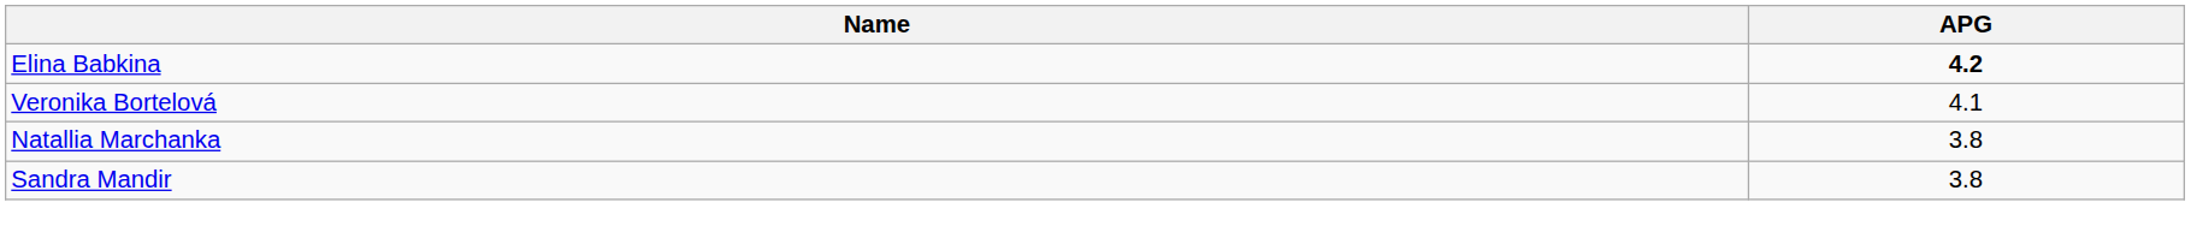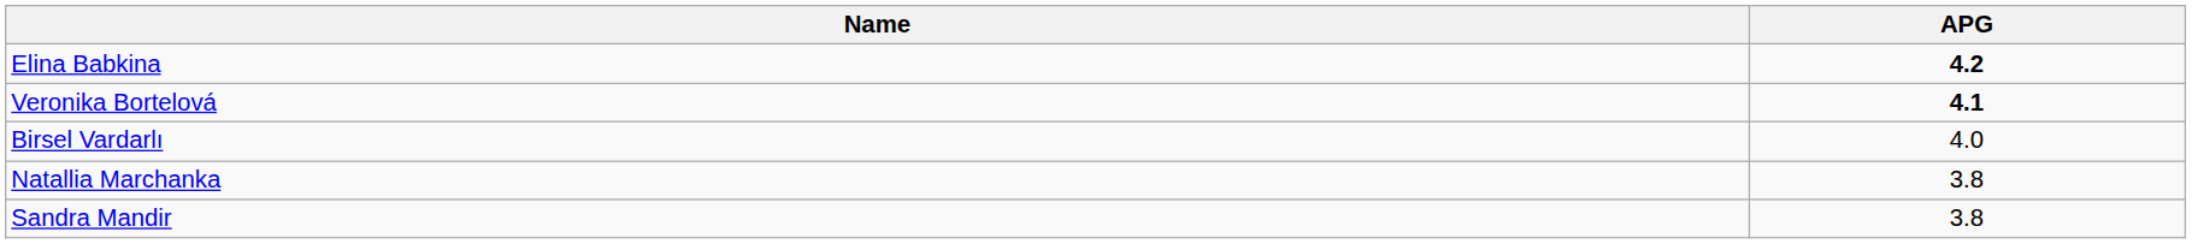Veronika Bortelová | APG: normal -> bold
+ row: Birsel Vardarlı | 4.0
